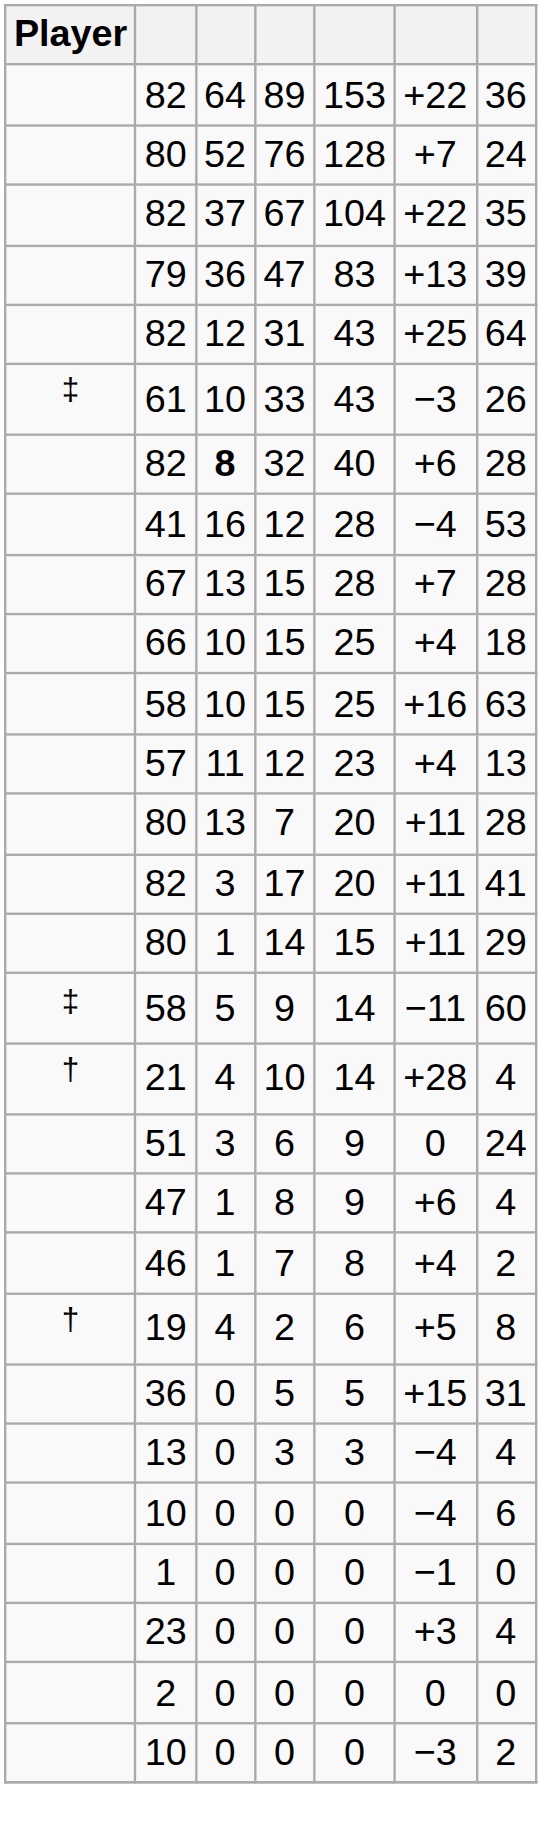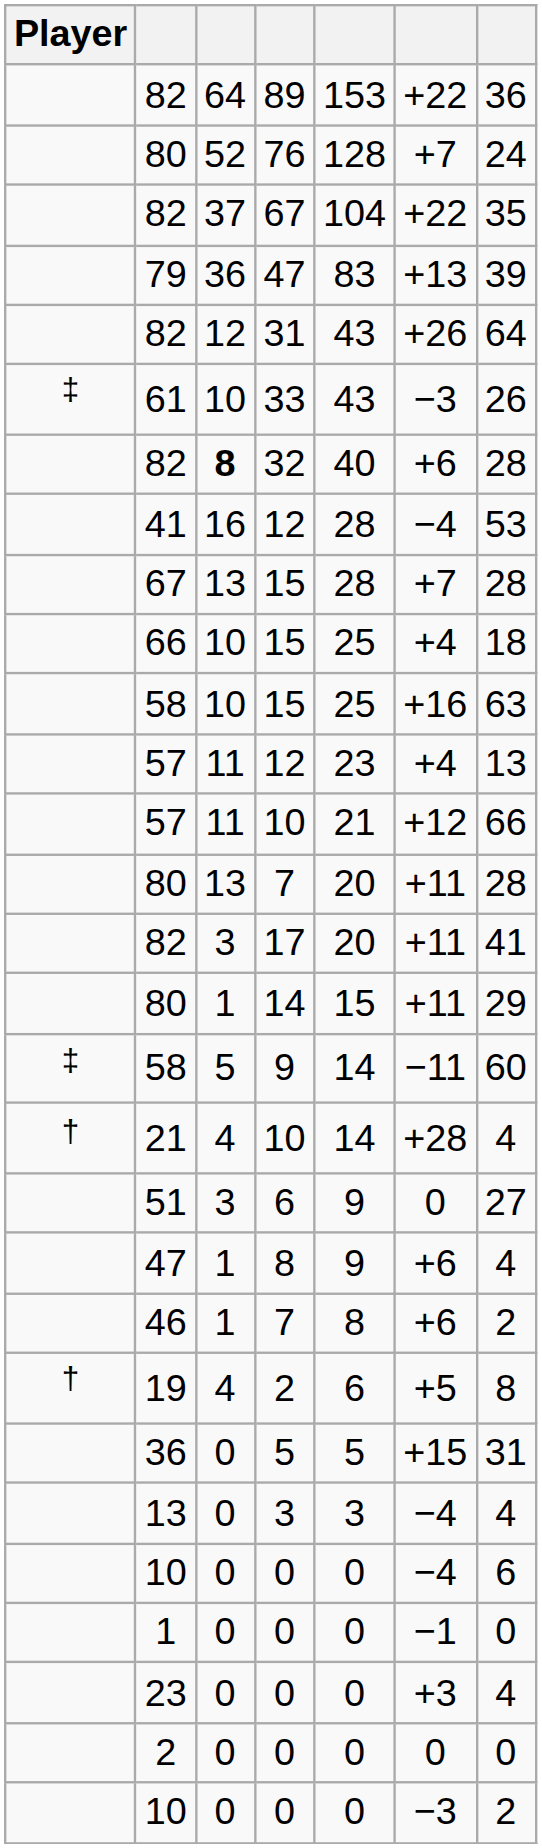82 / 31 | column 6: +25 -> +26
+ row: 57 | 11 | 10 | 21 | +12 | 66
51 | column 7: 24 -> 27
46 | column 6: +4 -> +6
